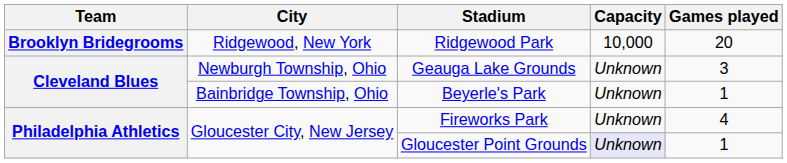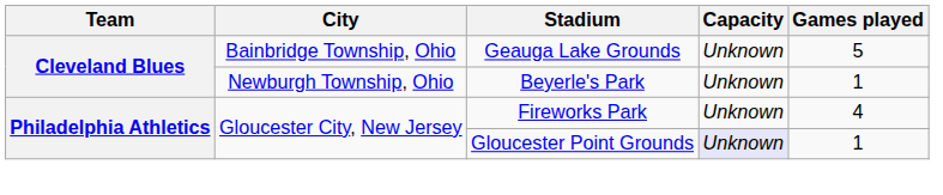- row: Brooklyn Bridegrooms | Ridgewood, New York | Ridgewood Park | 10,000 | 20
Geauga Lake Grounds | City: Newburgh Township, Ohio -> Bainbridge Township, Ohio
Geauga Lake Grounds | Games played: 3 -> 5
Beyerle's Park | City: Bainbridge Township, Ohio -> Newburgh Township, Ohio
